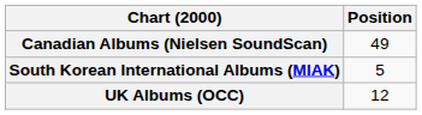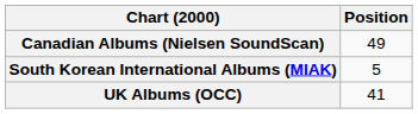UK Albums (OCC) | Position: 12 -> 41
